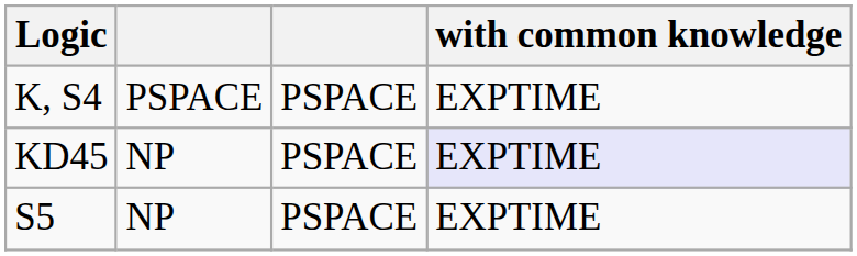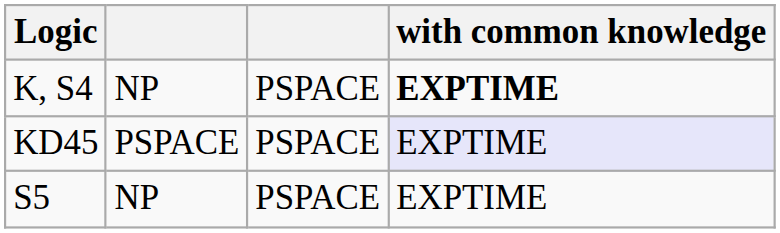K, S4 | column 2: PSPACE -> NP
K, S4 | with common knowledge: normal -> bold
KD45 | column 2: NP -> PSPACE
